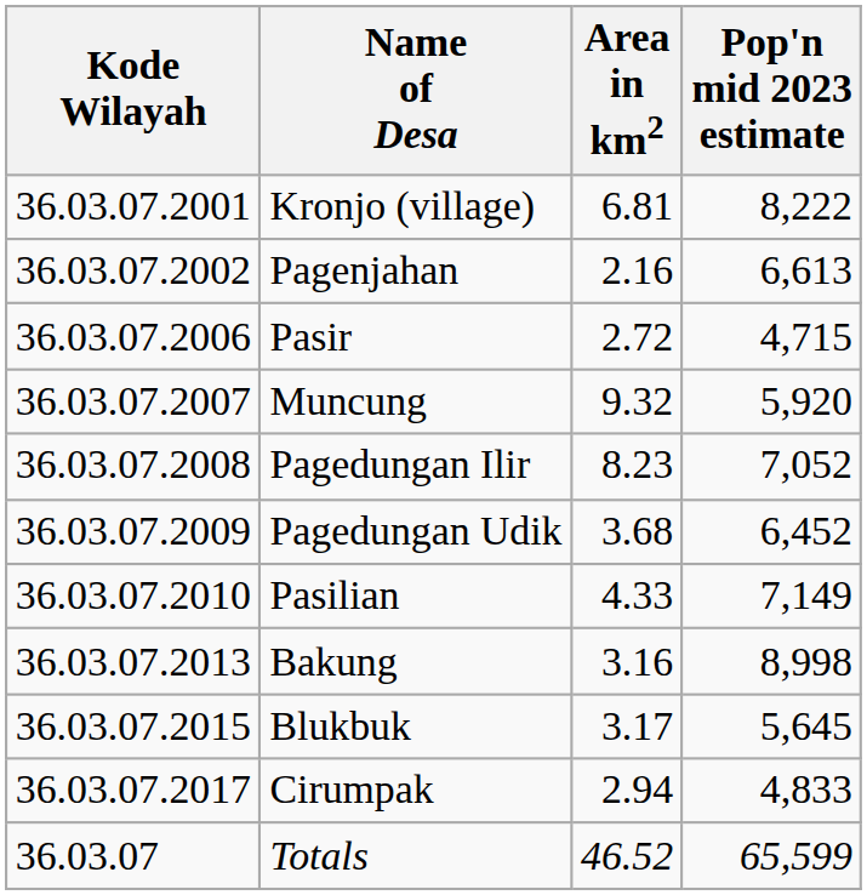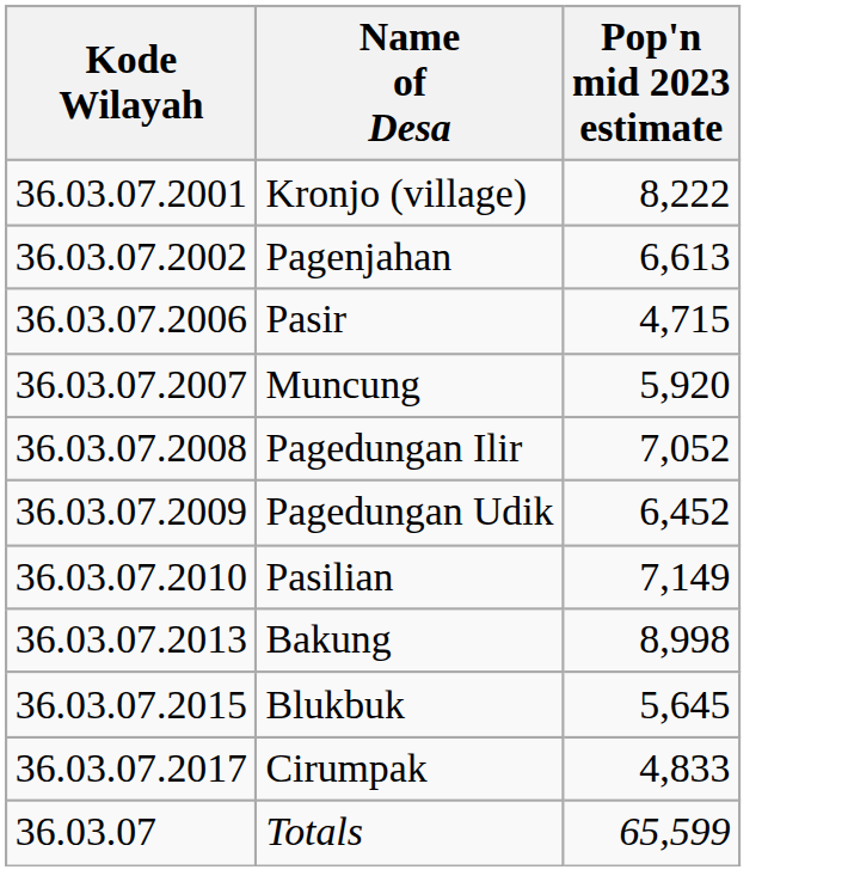- column: Area in km2 | 6.81 | 2.16 | 2.72 | 9.32 | 8.23 | 3.68 | 4.33 | 3.16 | 3.17 | 2.94 | 46.52
